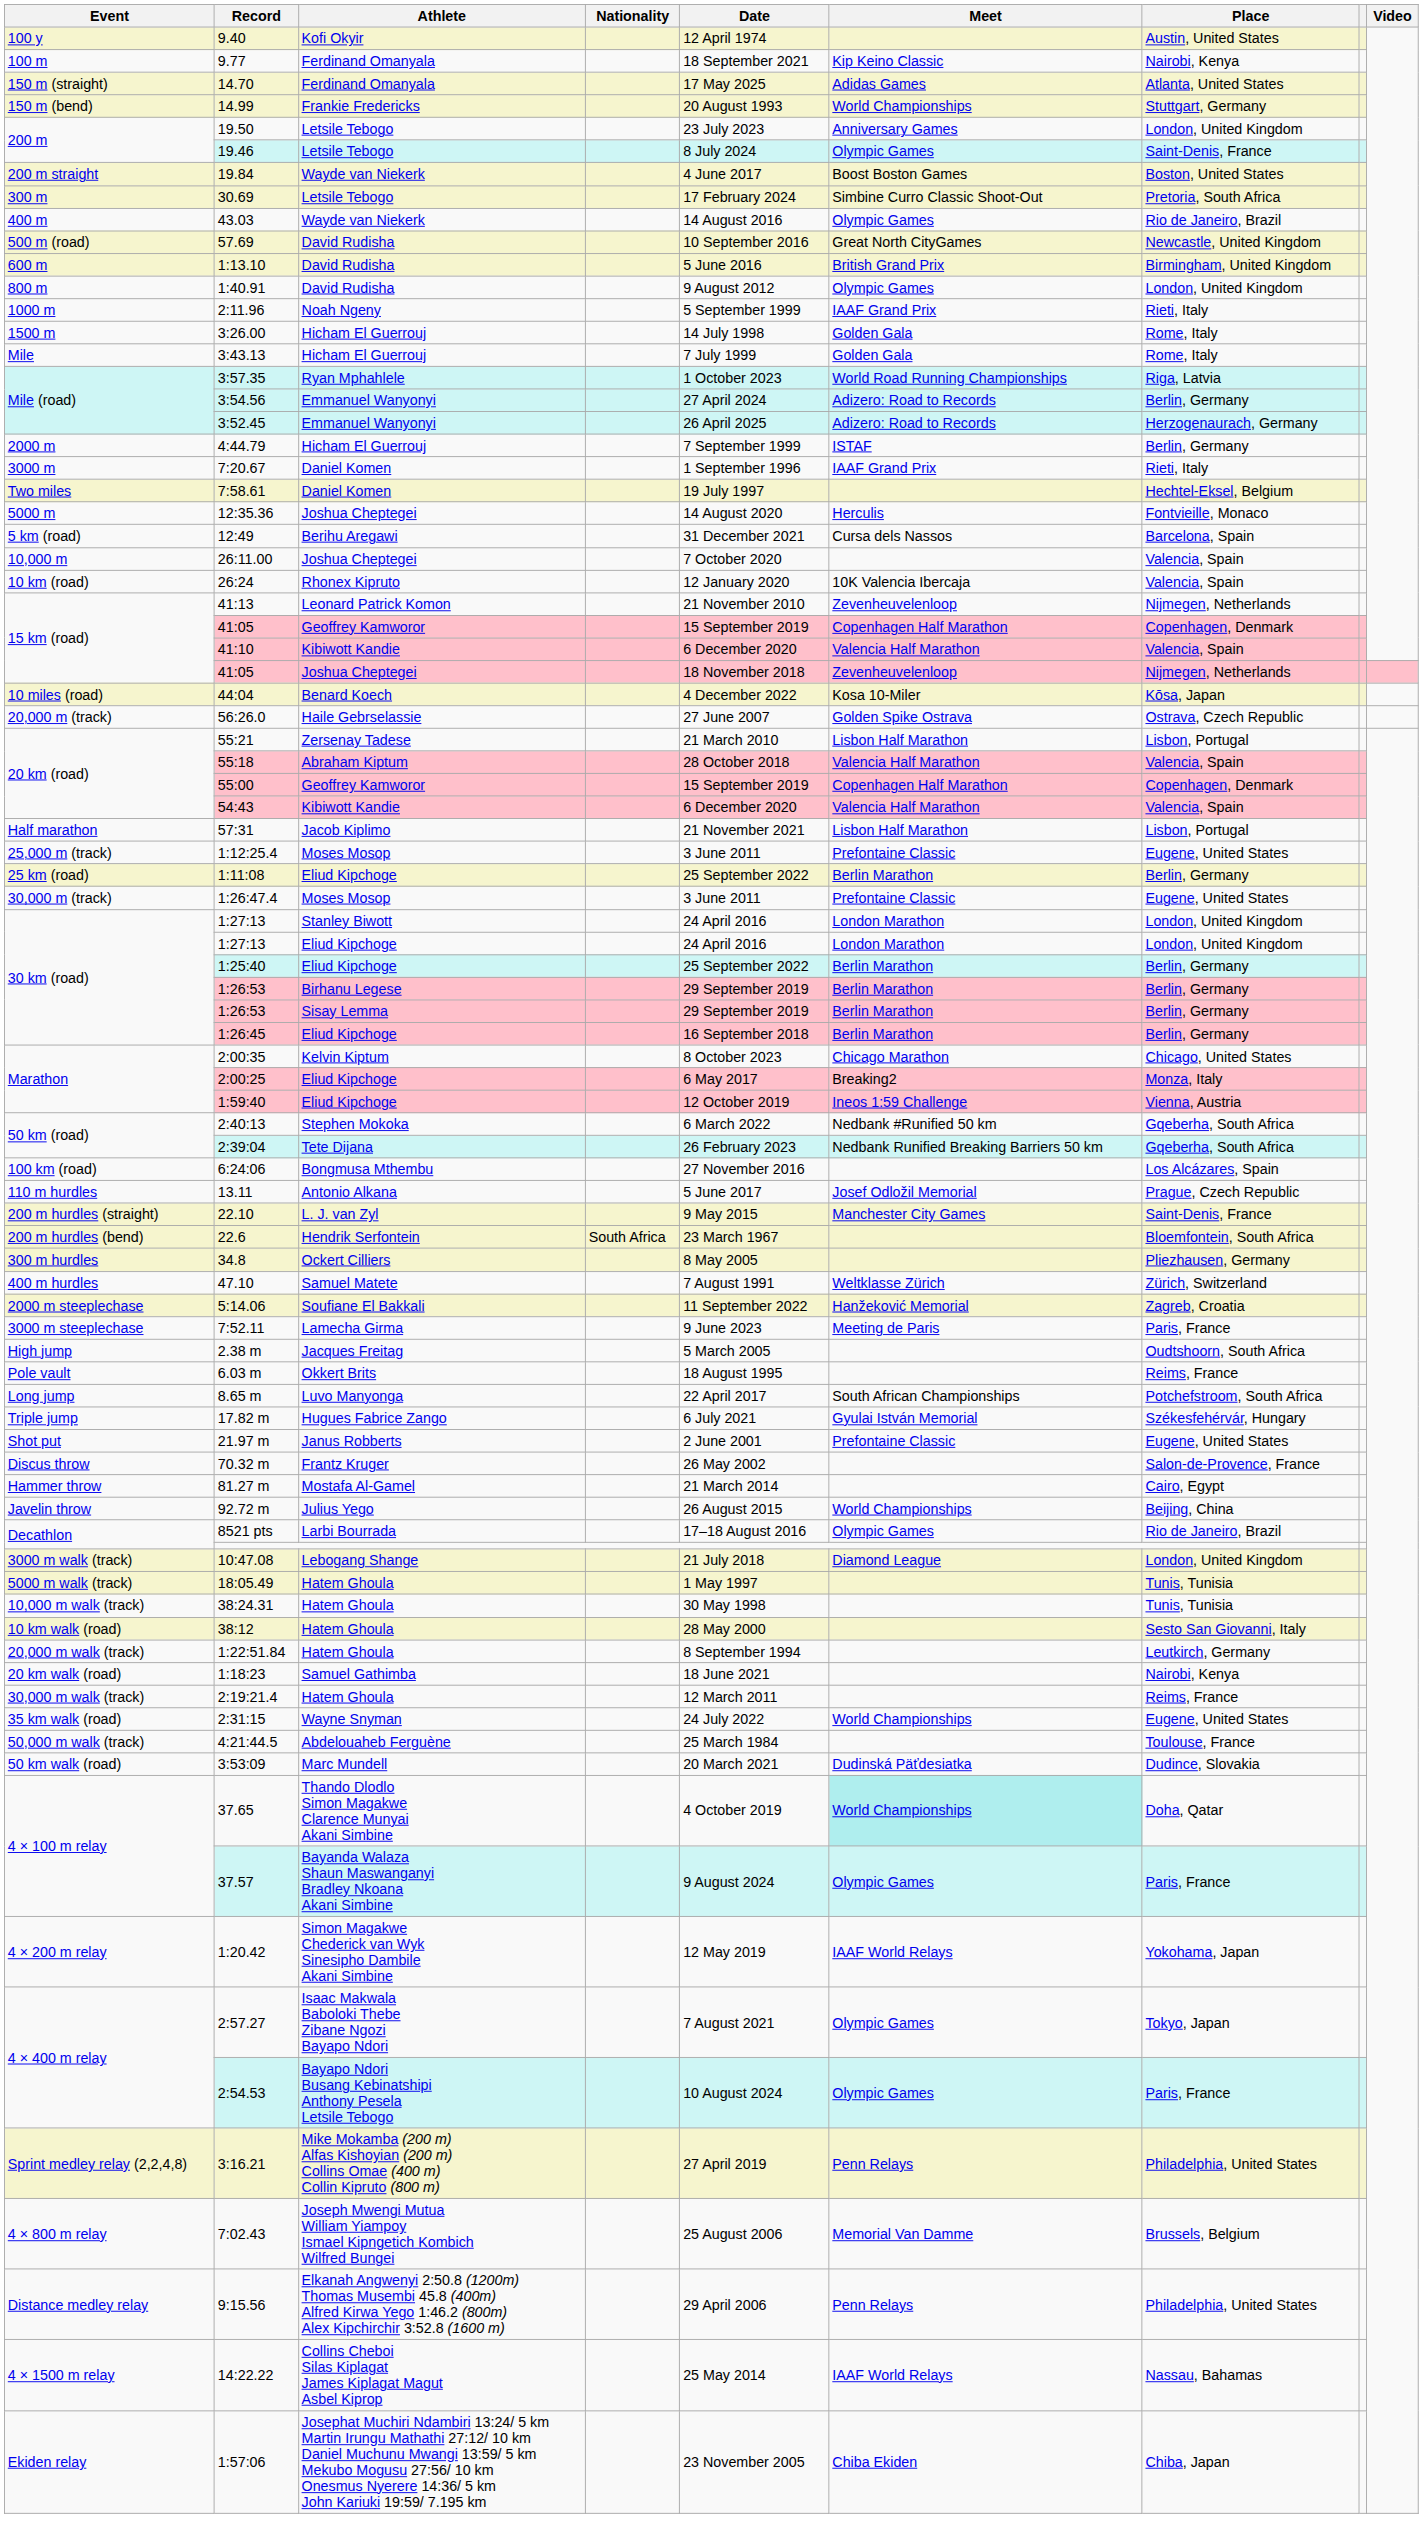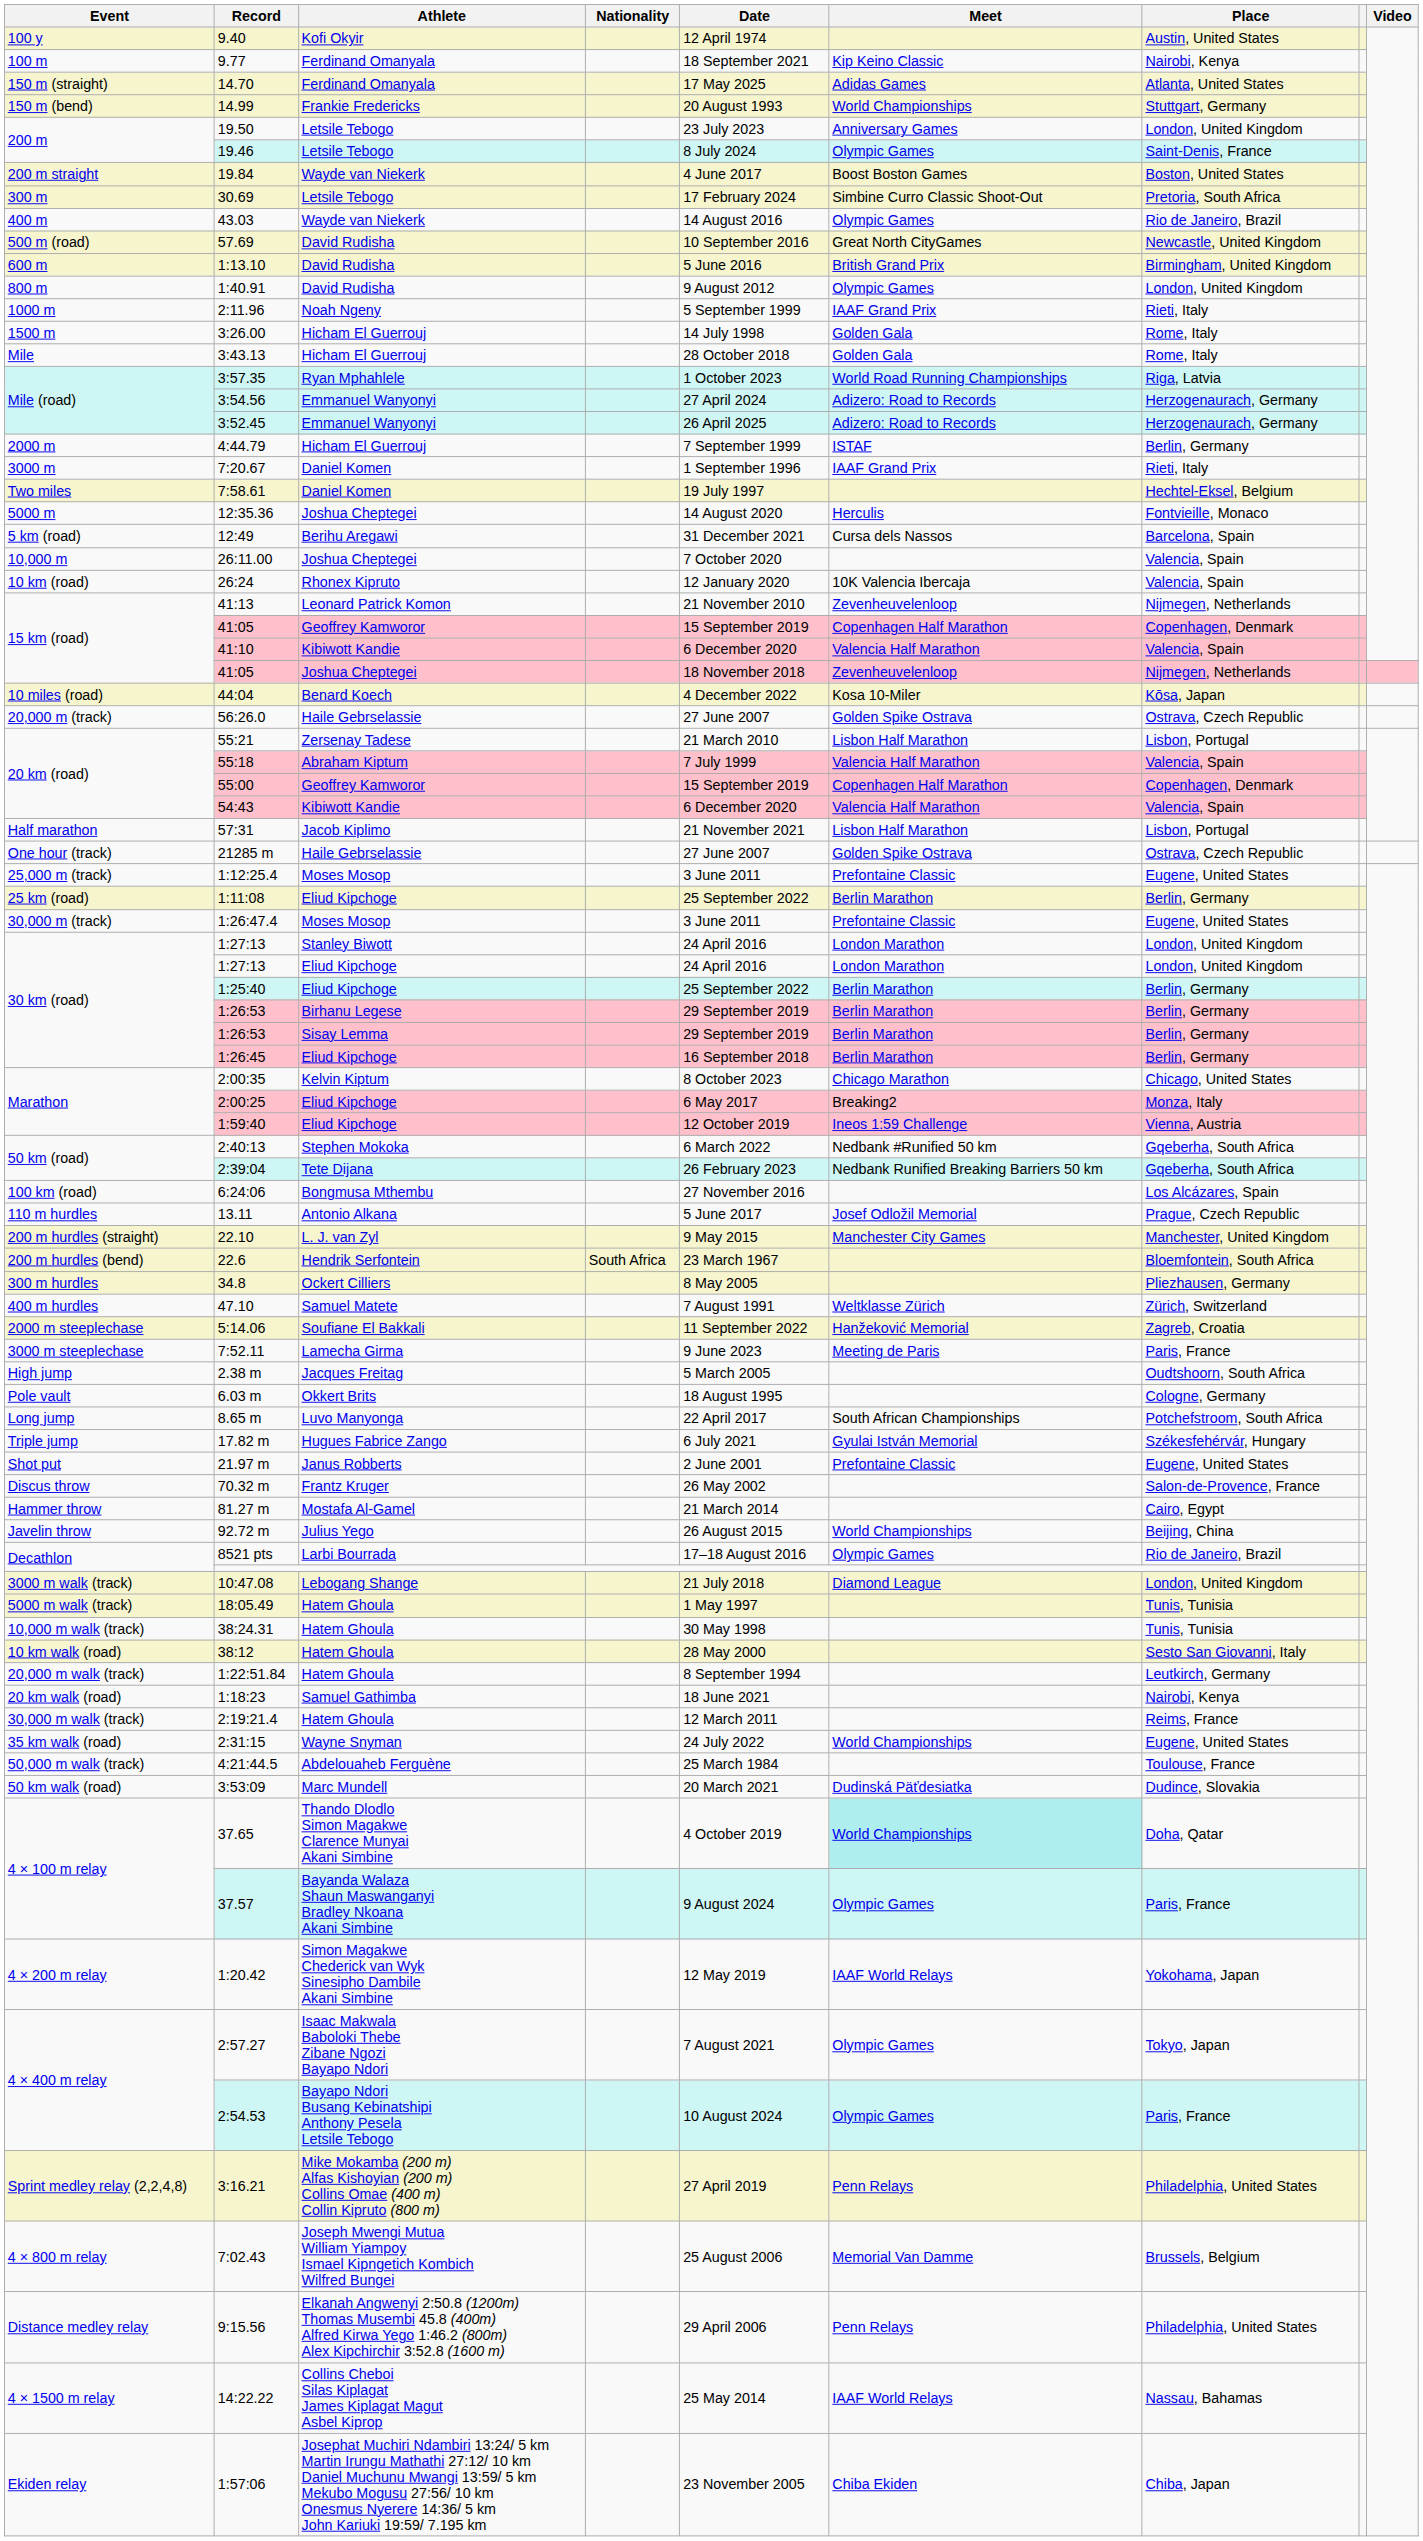3:43.13 | Date: 7 July 1999 -> 28 October 2018
3:54.56 | Place: Berlin, Germany -> Herzogenaurach, Germany
55:18 | Date: 28 October 2018 -> 7 July 1999
+ row: One hour (track) | 21285 m | Haile Gebrselassie | 27 June 2007 | Golden Spike Ostrava | Ostrava, Czech Republic
22.10 | Place: Saint-Denis, France -> Manchester, United Kingdom
6.03 m | Place: Reims, France -> Cologne, Germany
